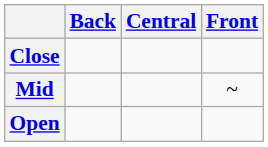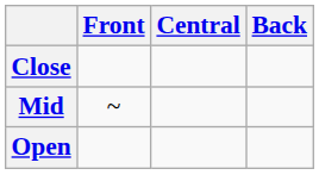columns swapped: Front <-> Back
